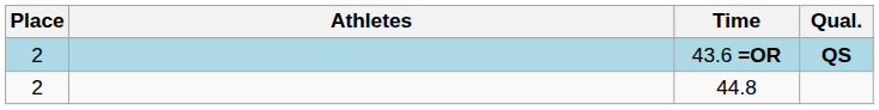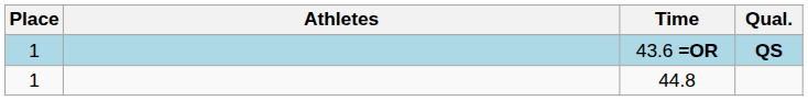43.6 =OR | Place: 2 -> 1
44.8 | Place: 2 -> 1
